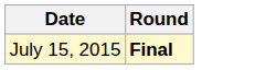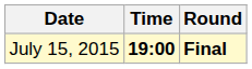+ column: Time | 19:00
